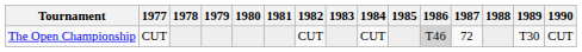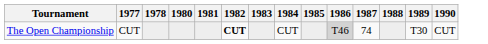- column: 1979
The Open Championship | 1982: normal -> bold
The Open Championship | 1987: 72 -> 74
